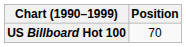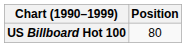US Billboard Hot 100 | Position: 70 -> 80
